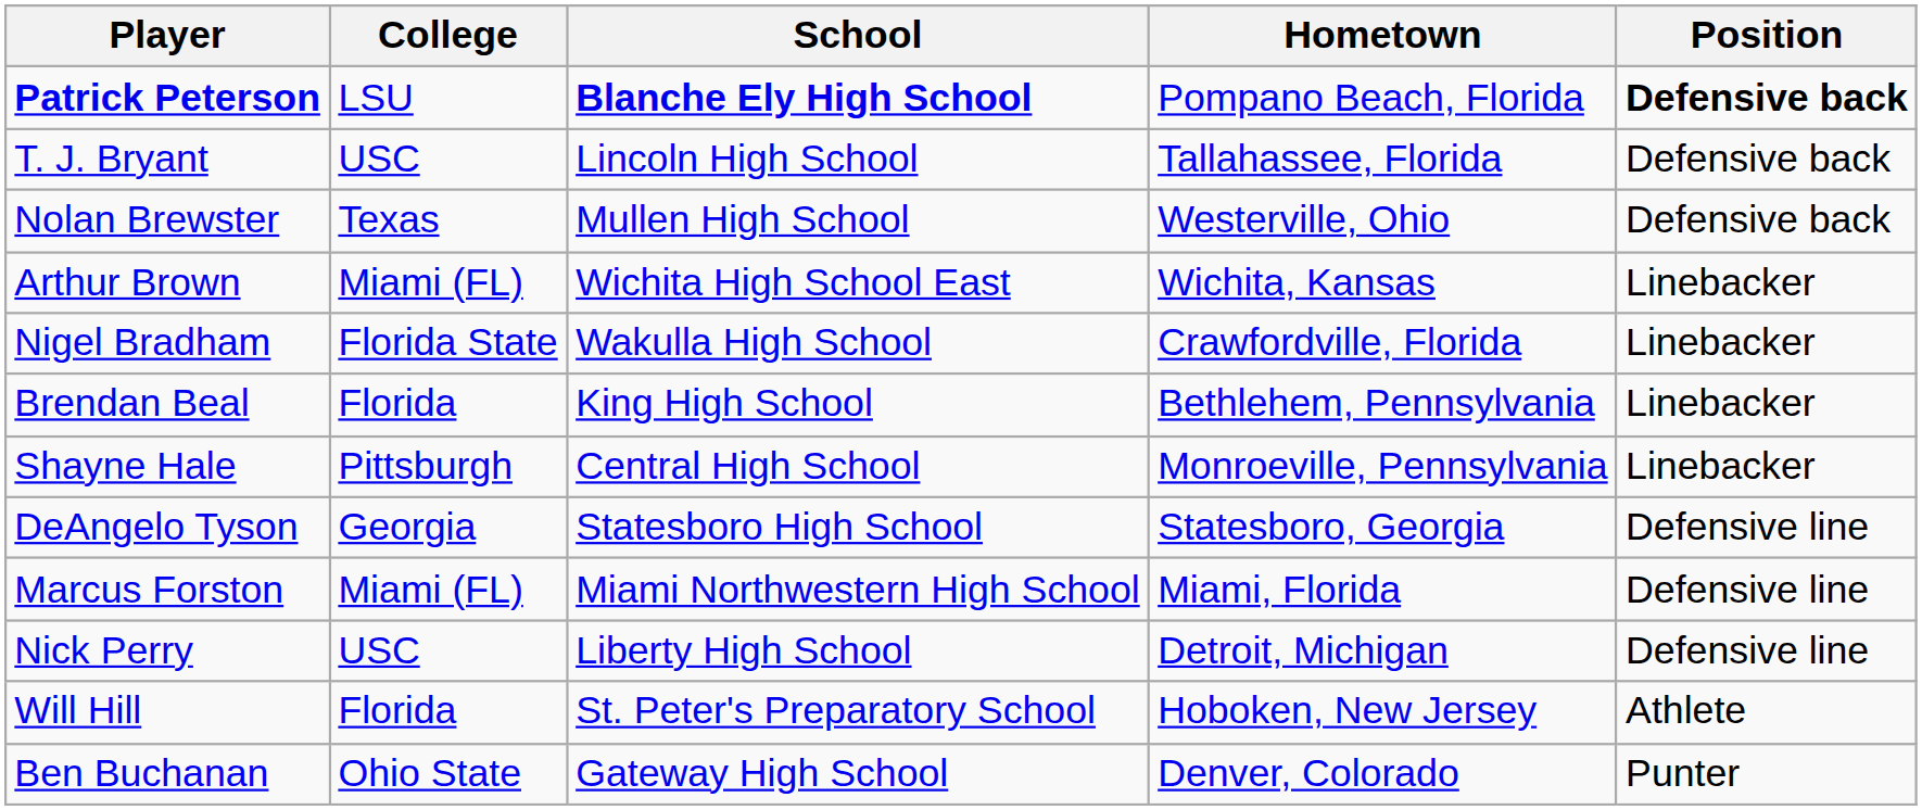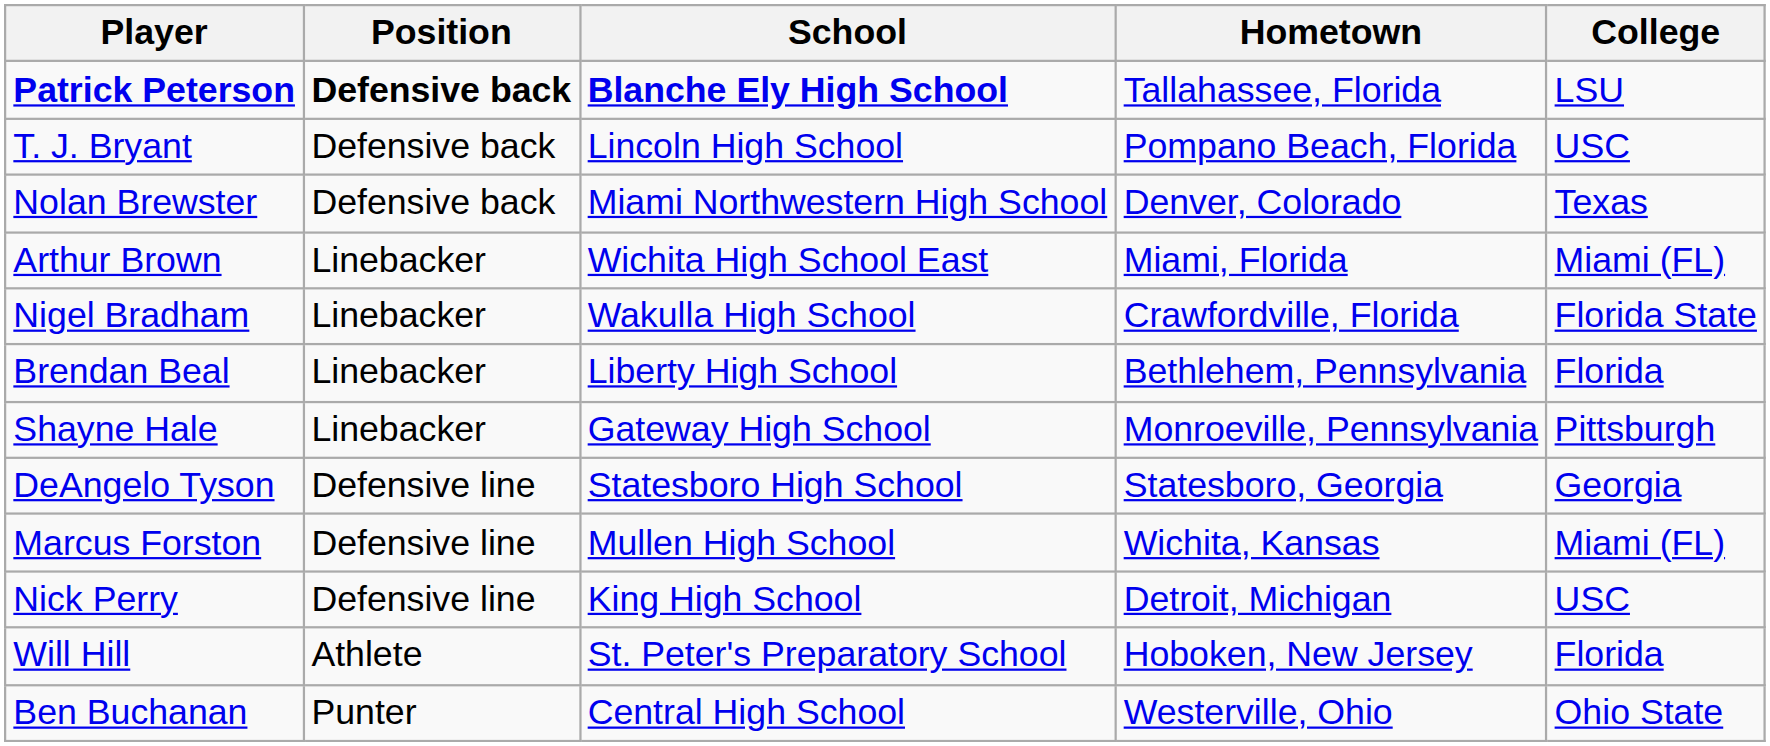columns swapped: Position <-> College
Patrick Peterson | Hometown: Pompano Beach, Florida -> Tallahassee, Florida
T. J. Bryant | Hometown: Tallahassee, Florida -> Pompano Beach, Florida
Nolan Brewster | School: Mullen High School -> Miami Northwestern High School
Nolan Brewster | Hometown: Westerville, Ohio -> Denver, Colorado
Arthur Brown | Hometown: Wichita, Kansas -> Miami, Florida
Brendan Beal | School: King High School -> Liberty High School
Shayne Hale | School: Central High School -> Gateway High School
Marcus Forston | School: Miami Northwestern High School -> Mullen High School
Marcus Forston | Hometown: Miami, Florida -> Wichita, Kansas
Nick Perry | School: Liberty High School -> King High School
Ben Buchanan | School: Gateway High School -> Central High School
Ben Buchanan | Hometown: Denver, Colorado -> Westerville, Ohio
